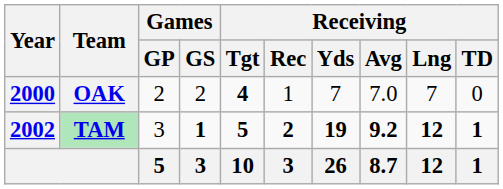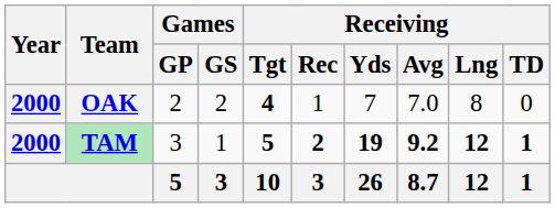OAK | Receiving / Lng: 7 -> 8
TAM | Year: 2002 -> 2000
TAM | Games / GS: bold -> normal
